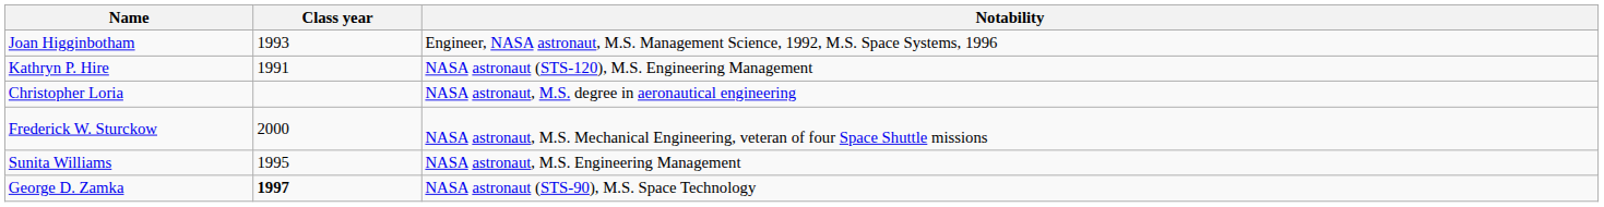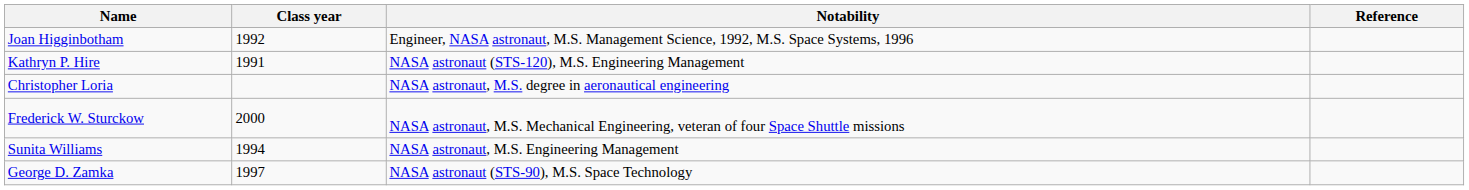+ column: Reference
Joan Higginbotham | Class year: 1993 -> 1992
Sunita Williams | Class year: 1995 -> 1994
George D. Zamka | Class year: bold -> normal
